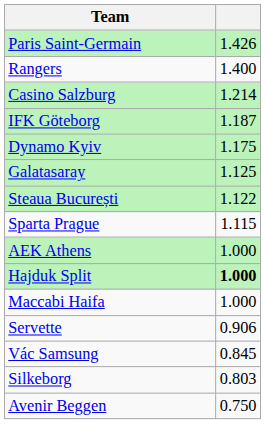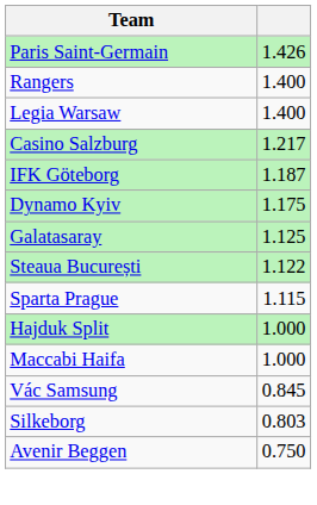+ row: Legia Warsaw | 1.400
Casino Salzburg | column 2: 1.214 -> 1.217
- row: AEK Athens | 1.000
Hajduk Split | column 2: bold -> normal
- row: Servette | 0.906
